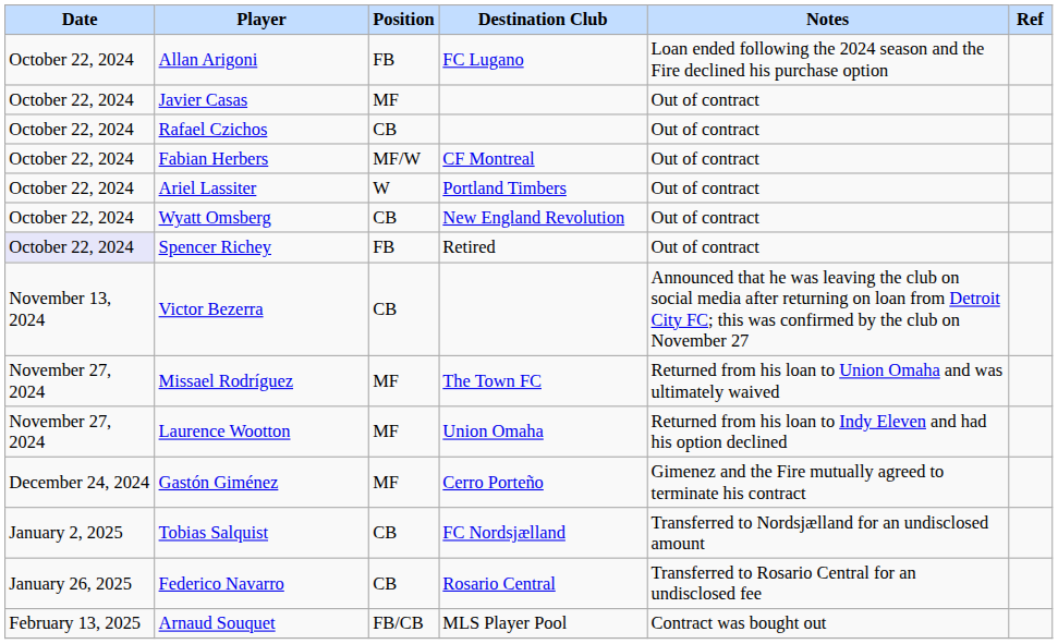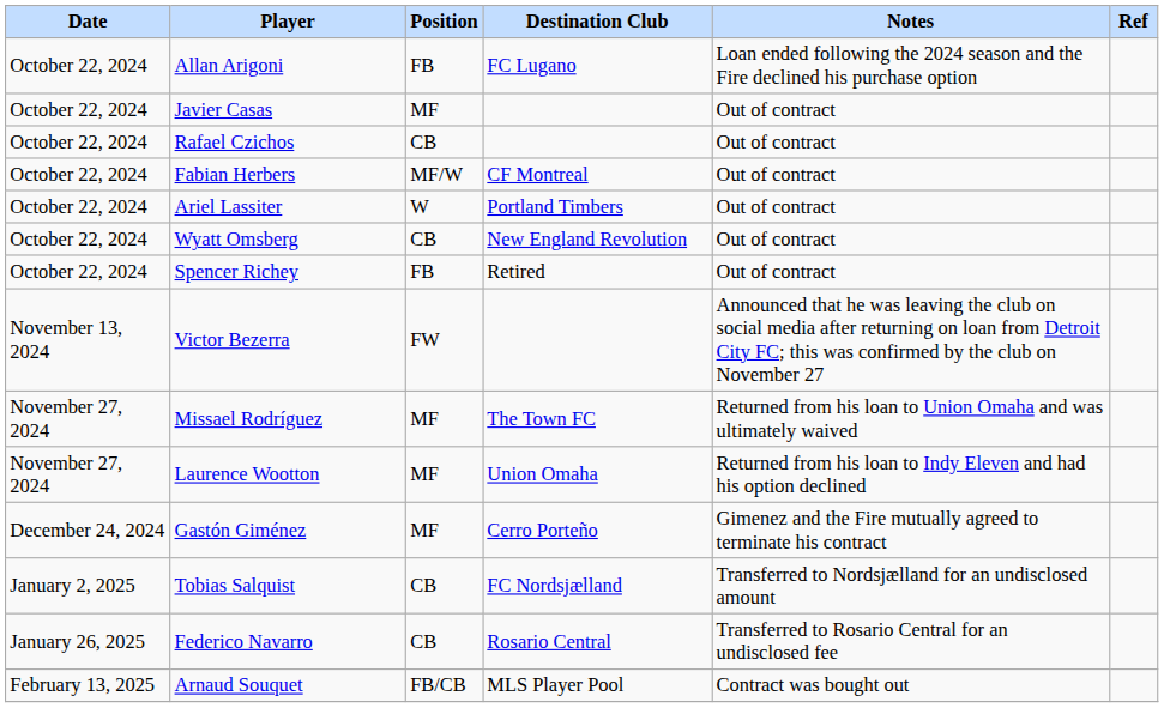Spencer Richey | Date: lavender background -> no background
Victor Bezerra | Position: CB -> FW
